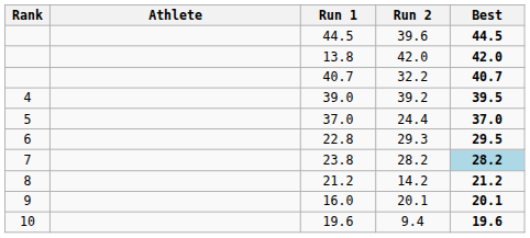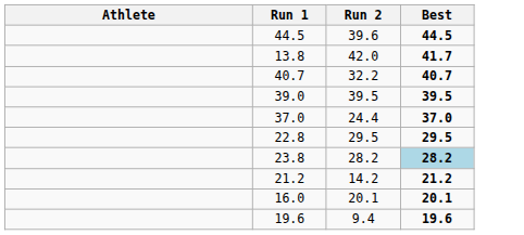- column: Rank | 4 | 5 | 6 | 7 | 8 | 9 | 10
13.8 | Best: 42.0 -> 41.7
39.0 | Run 2: 39.2 -> 39.5
22.8 | Run 2: 29.3 -> 29.5
